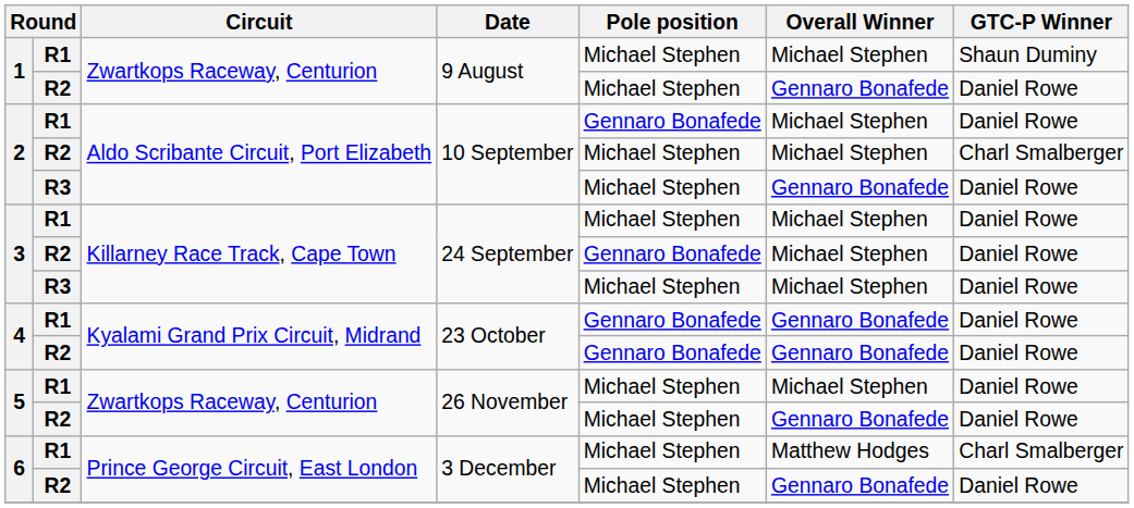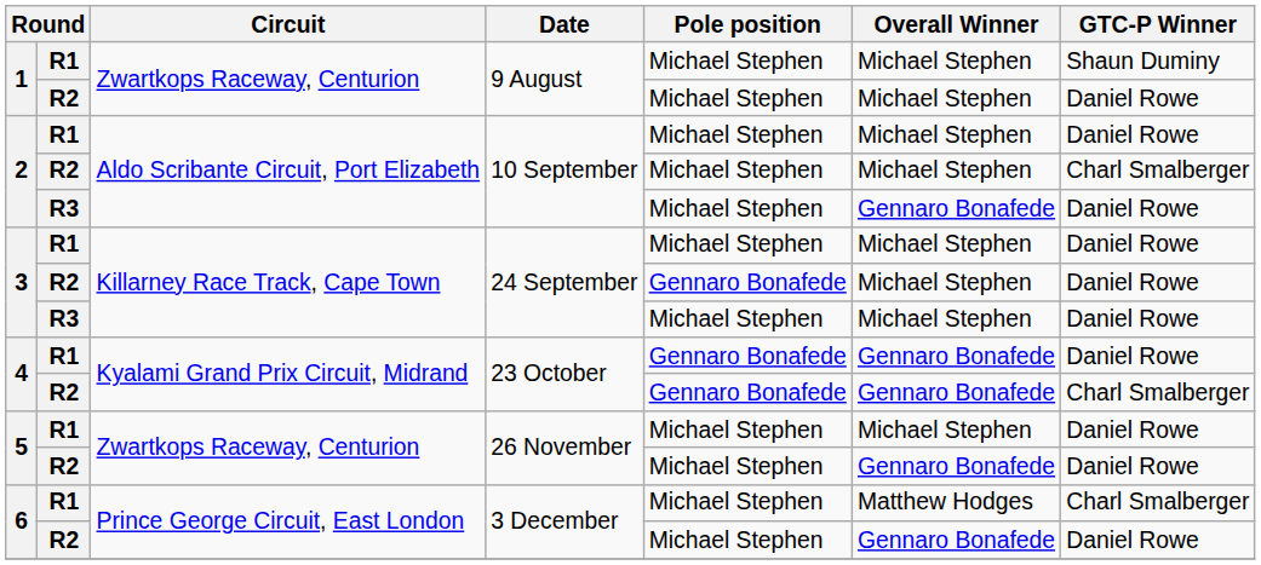1 / R2 | Overall Winner: Gennaro Bonafede -> Michael Stephen
2 / R1 | Pole position: Gennaro Bonafede -> Michael Stephen
4 / R2 | GTC-P Winner: Daniel Rowe -> Charl Smalberger
